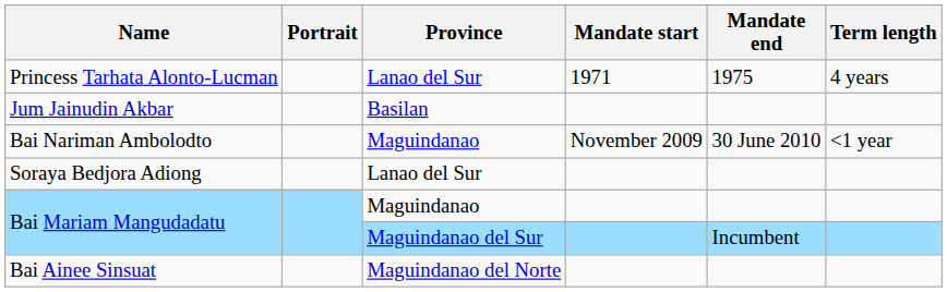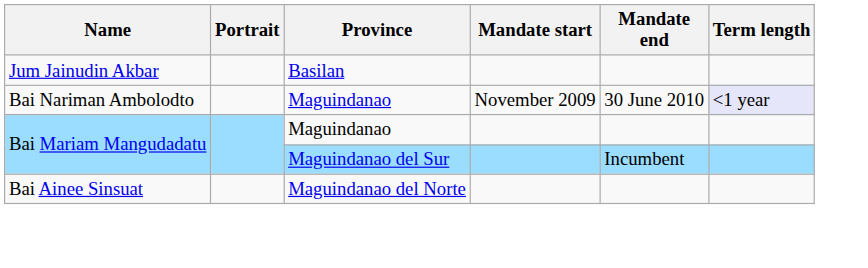- row: Princess Tarhata Alonto-Lucman | Lanao del Sur | 1971 | 1975 | 4 years
Bai Nariman Ambolodto | Term length: no background -> lavender background
- row: Soraya Bedjora Adiong | Lanao del Sur
